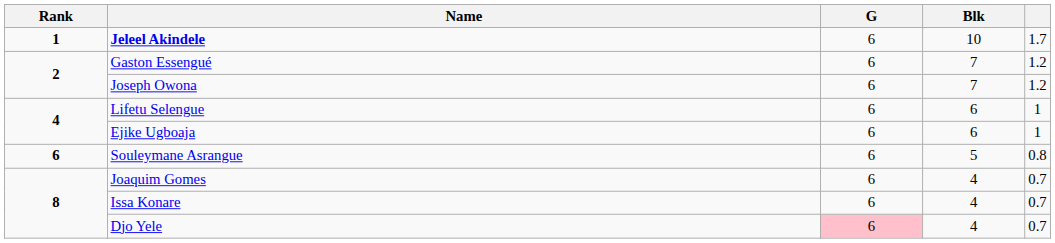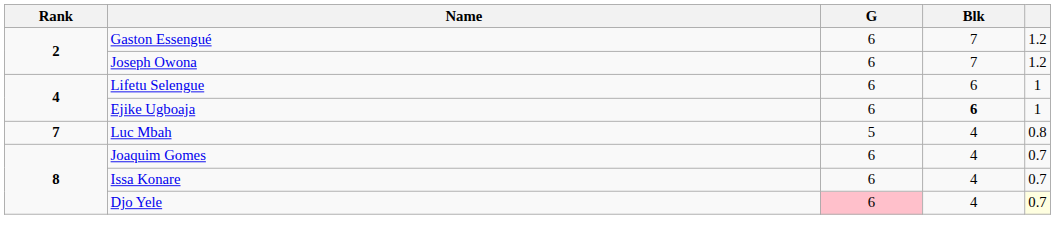- row: 1 | Jeleel Akindele | 6 | 10 | 1.7
Ejike Ugboaja | Blk: normal -> bold
- row: 6 | Souleymane Asrangue | 6 | 5 | 0.8
+ row: 7 | Luc Mbah | 5 | 4 | 0.8
Djo Yele | column 5: no background -> lightyellow background
